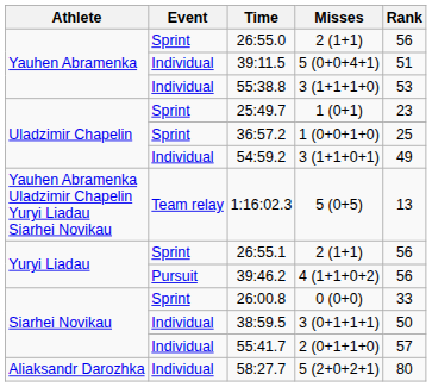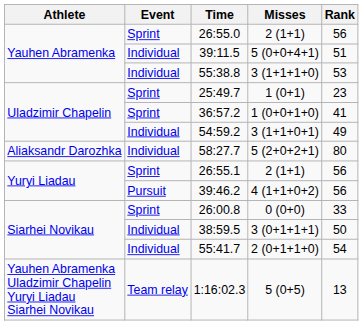36:57.2 | Rank: 25 -> 41
rows swapped: 58:27.7 <-> 1:16:02.3
55:41.7 | Rank: 57 -> 54
